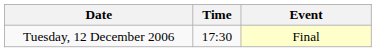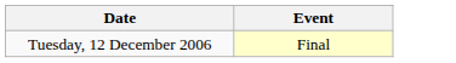- column: Time | 17:30
